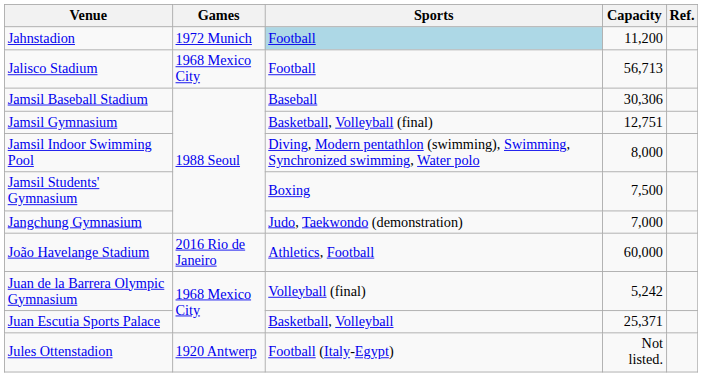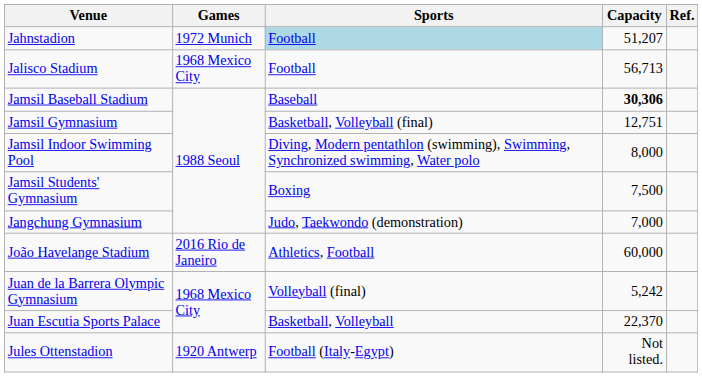Jahnstadion | Capacity: 11,200 -> 51,207
Jamsil Baseball Stadium | Capacity: normal -> bold
Juan Escutia Sports Palace | Capacity: 25,371 -> 22,370
